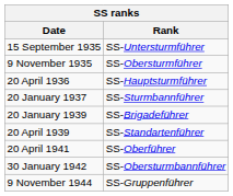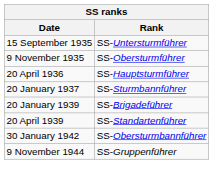- row: 20 April 1941 | SS-Oberführer
